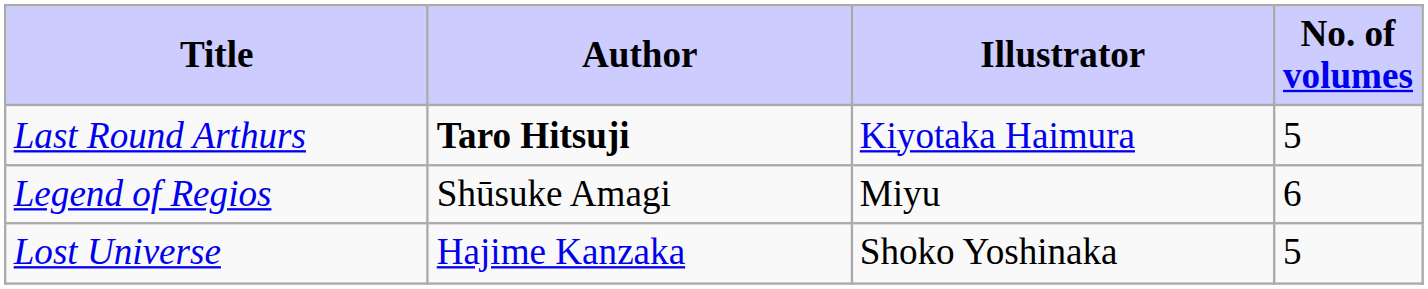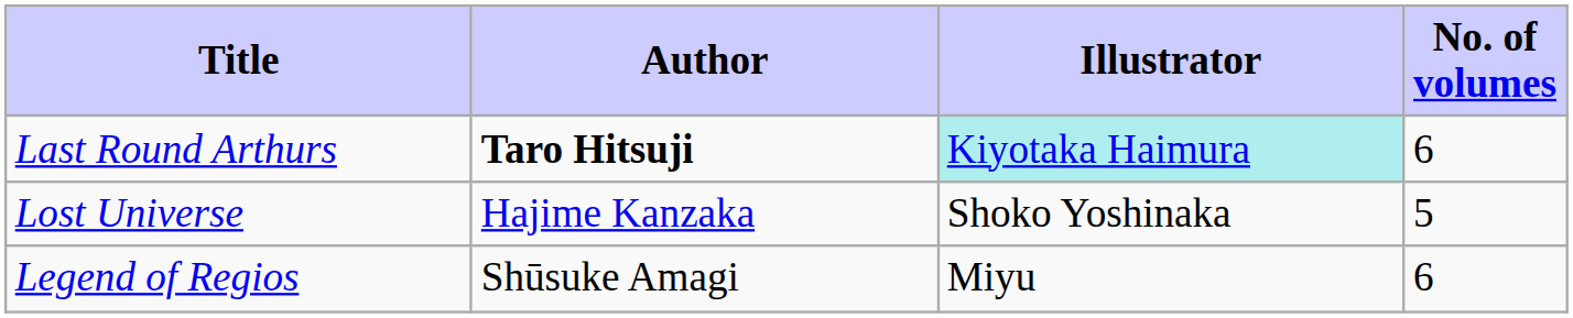Last Round Arthurs | Illustrator: no background -> paleturquoise background
Last Round Arthurs | No. of volumes: 5 -> 6
rows swapped: Legend of Regios <-> Lost Universe
